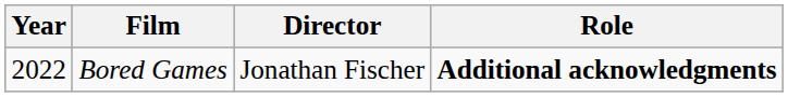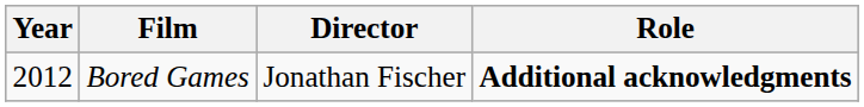Bored Games | Year: 2022 -> 2012
